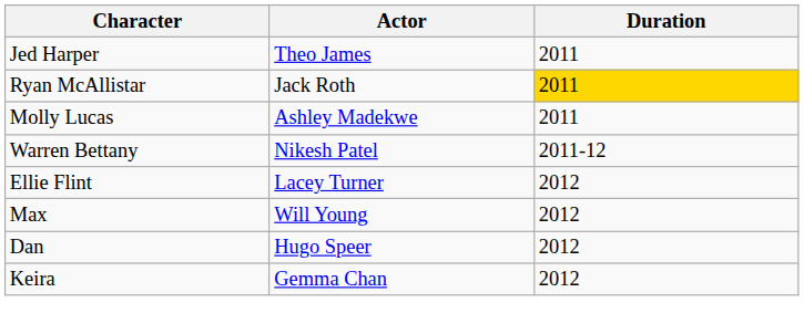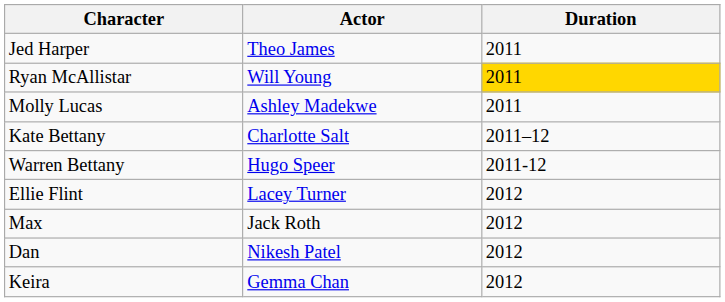Ryan McAllistar | Actor: Jack Roth -> Will Young
+ row: Kate Bettany | Charlotte Salt | 2011–12
Warren Bettany | Actor: Nikesh Patel -> Hugo Speer
Max | Actor: Will Young -> Jack Roth
Dan | Actor: Hugo Speer -> Nikesh Patel
